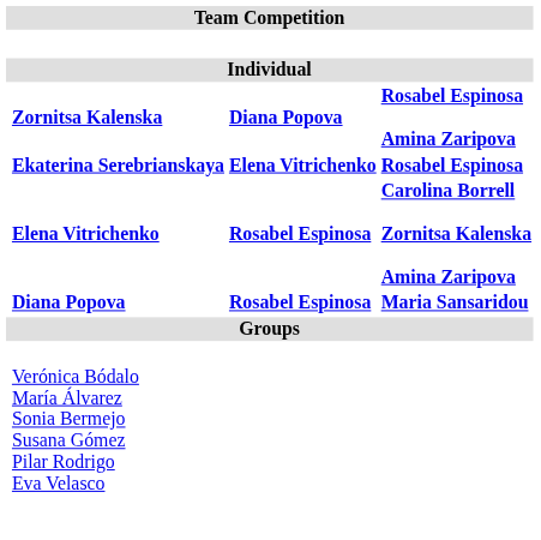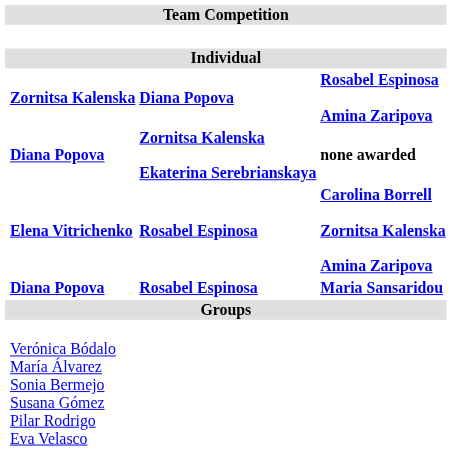+ row: Diana Popova | Zornitsa Kalenska Ekaterina Serebrianskaya | none awarded
- row: Ekaterina Serebrianskaya | Elena Vitrichenko | Rosabel Espinosa
